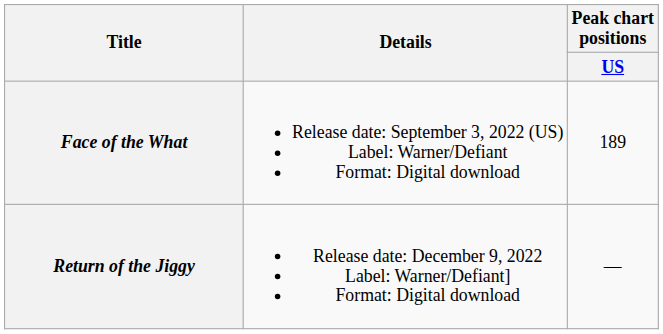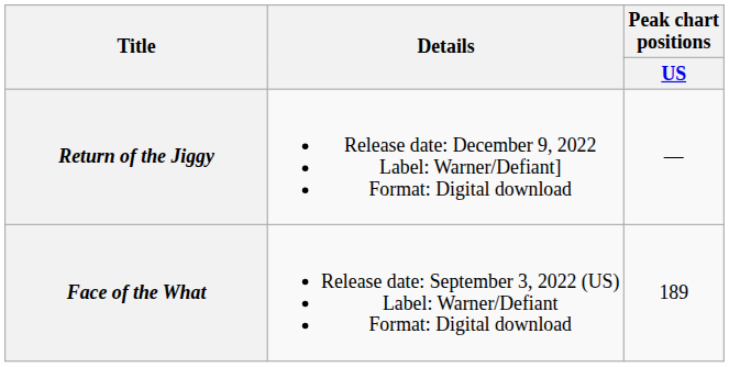rows swapped: Face of the What <-> Return of the Jiggy
